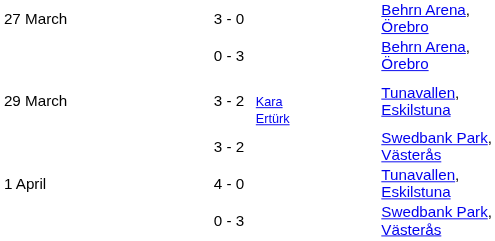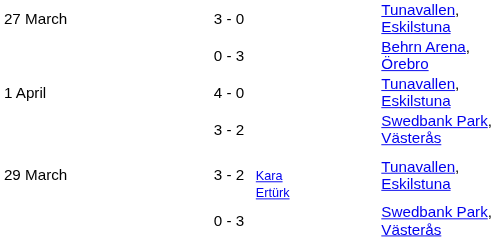27 March | column 5: Behrn Arena, Örebro -> Tunavallen, Eskilstuna
rows swapped: 29 March <-> 1 April
